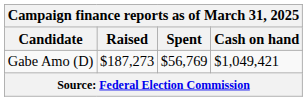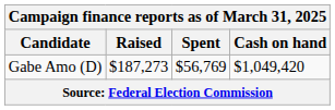Gabe Amo (D) | Cash on hand: $1,049,421 -> $1,049,420
